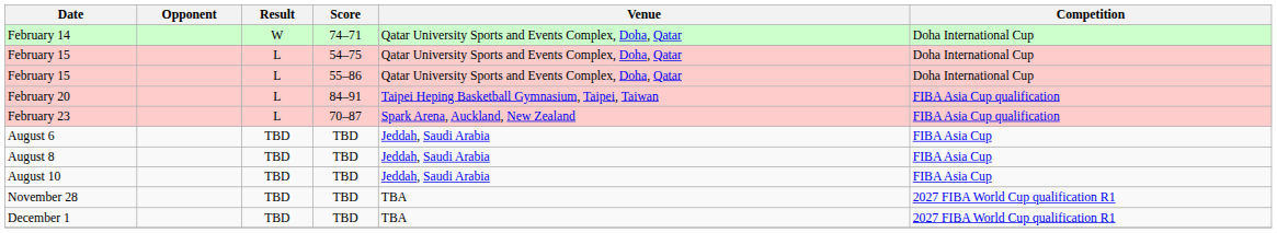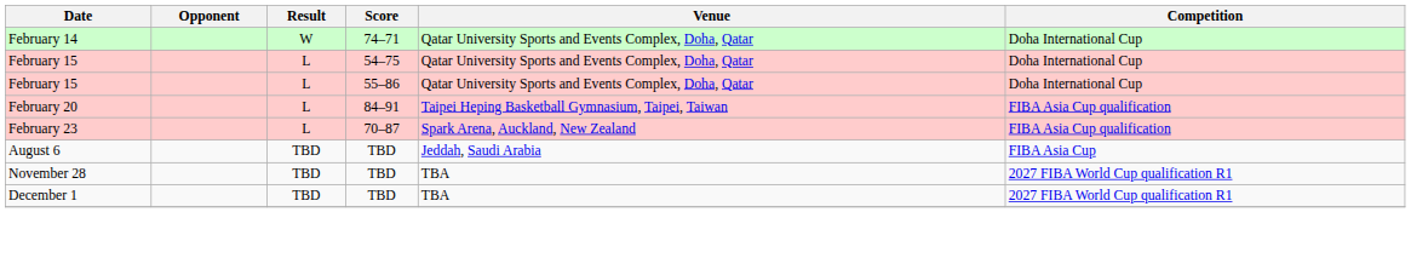- row: August 8 | TBD | TBD | Jeddah, Saudi Arabia | FIBA Asia Cup
- row: August 10 | TBD | TBD | Jeddah, Saudi Arabia | FIBA Asia Cup
